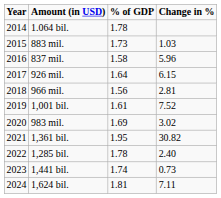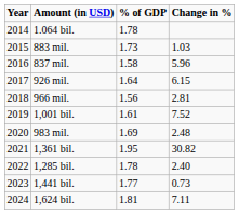983 mil. | Change in %: 3.02 -> 2.48
1,441 bil. | % of GDP: 1.74 -> 1.77
